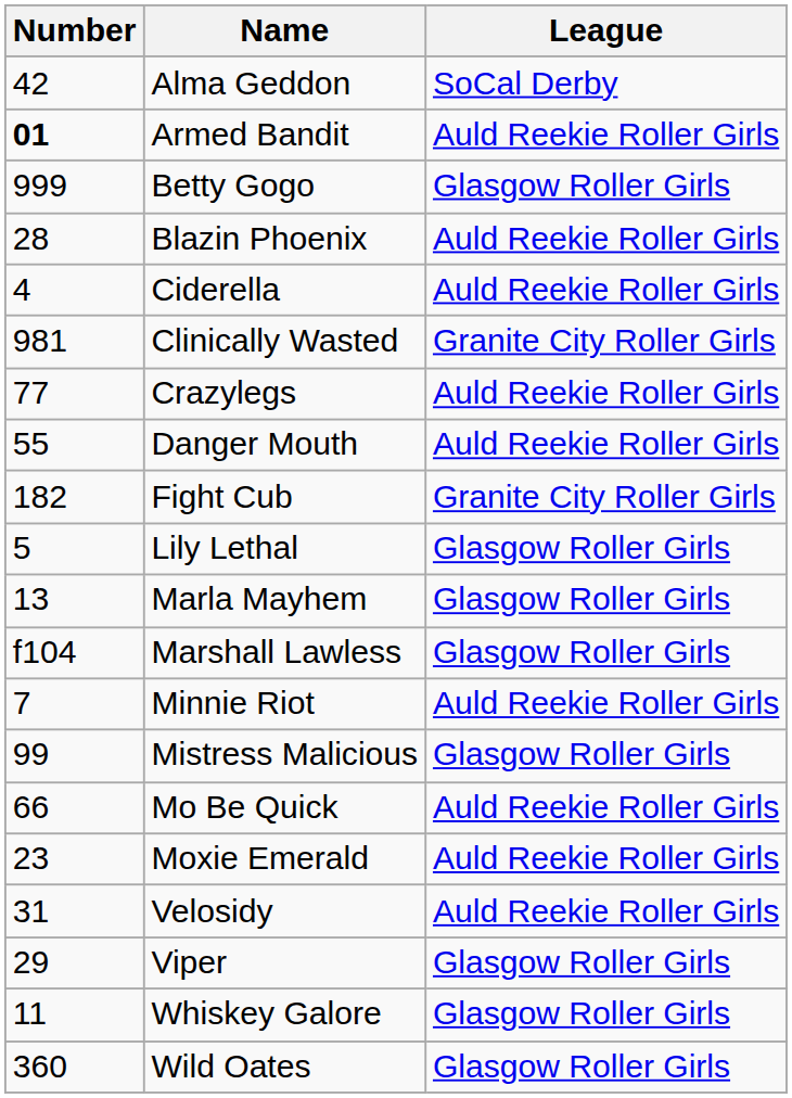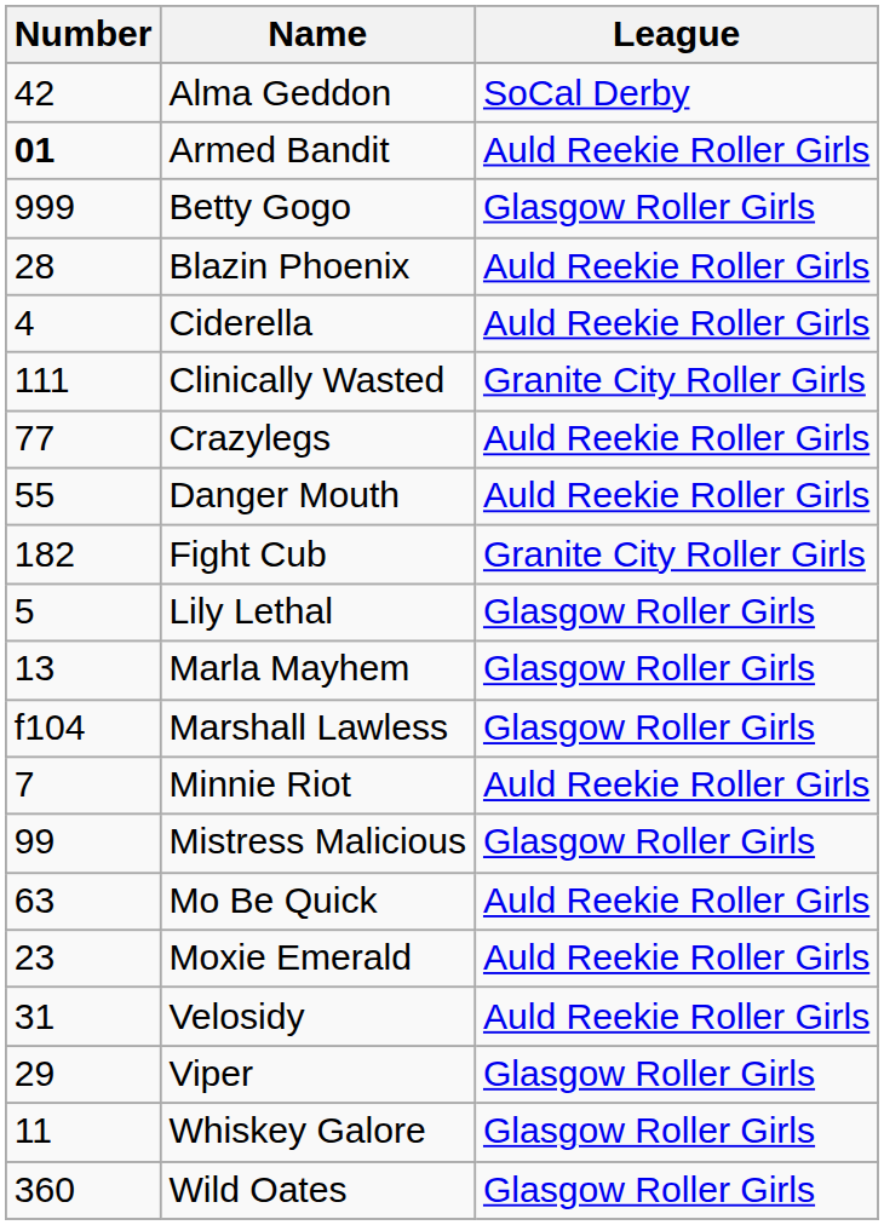Clinically Wasted | Number: 981 -> 111
Mo Be Quick | Number: 66 -> 63
